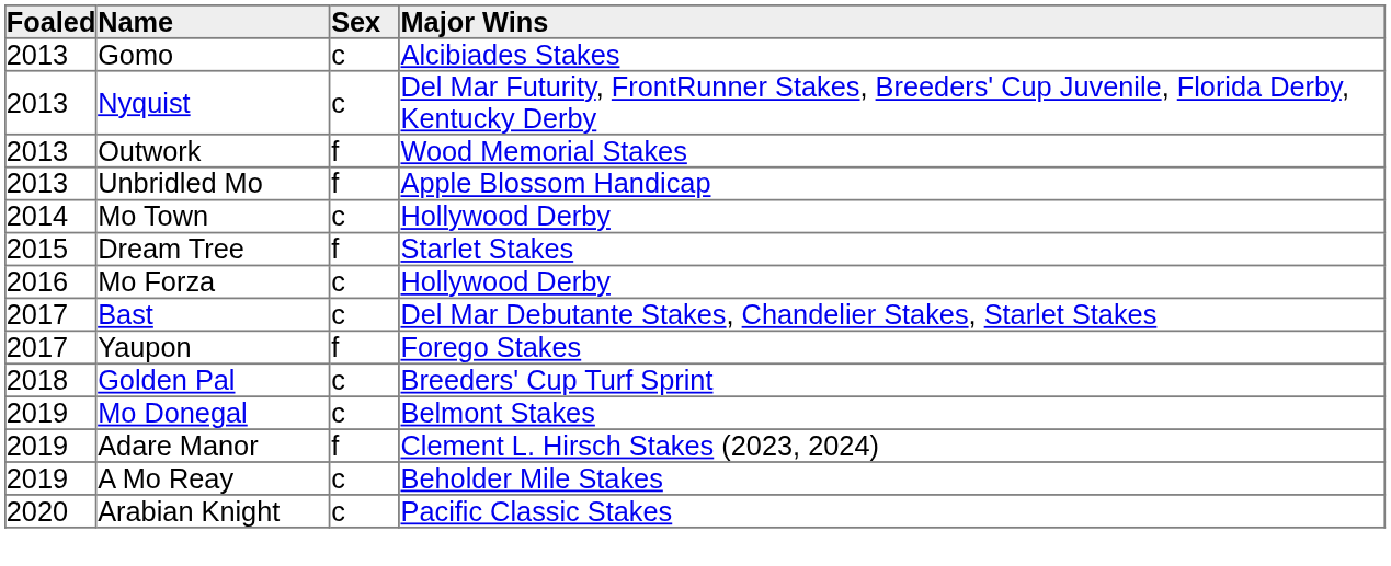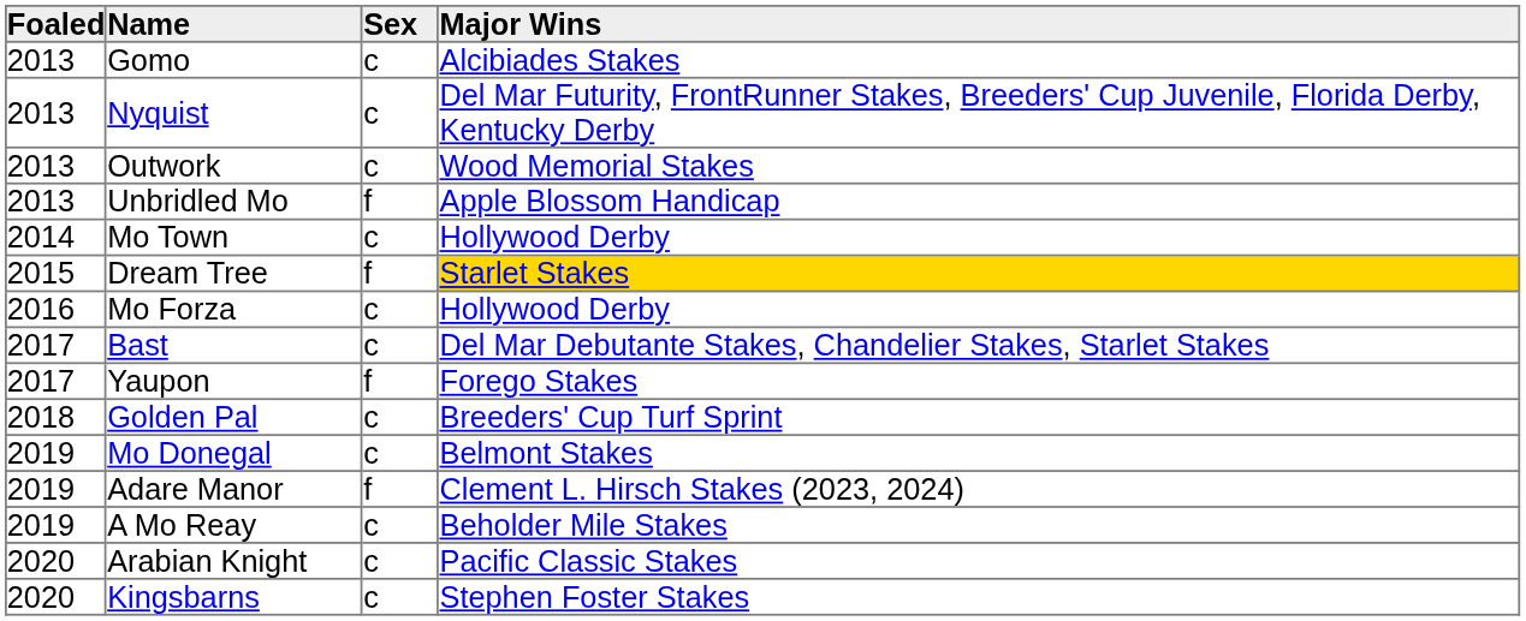Outwork | Sex: f -> c
Dream Tree | Major Wins: no background -> gold background
+ row: 2020 | Kingsbarns | c | Stephen Foster Stakes
